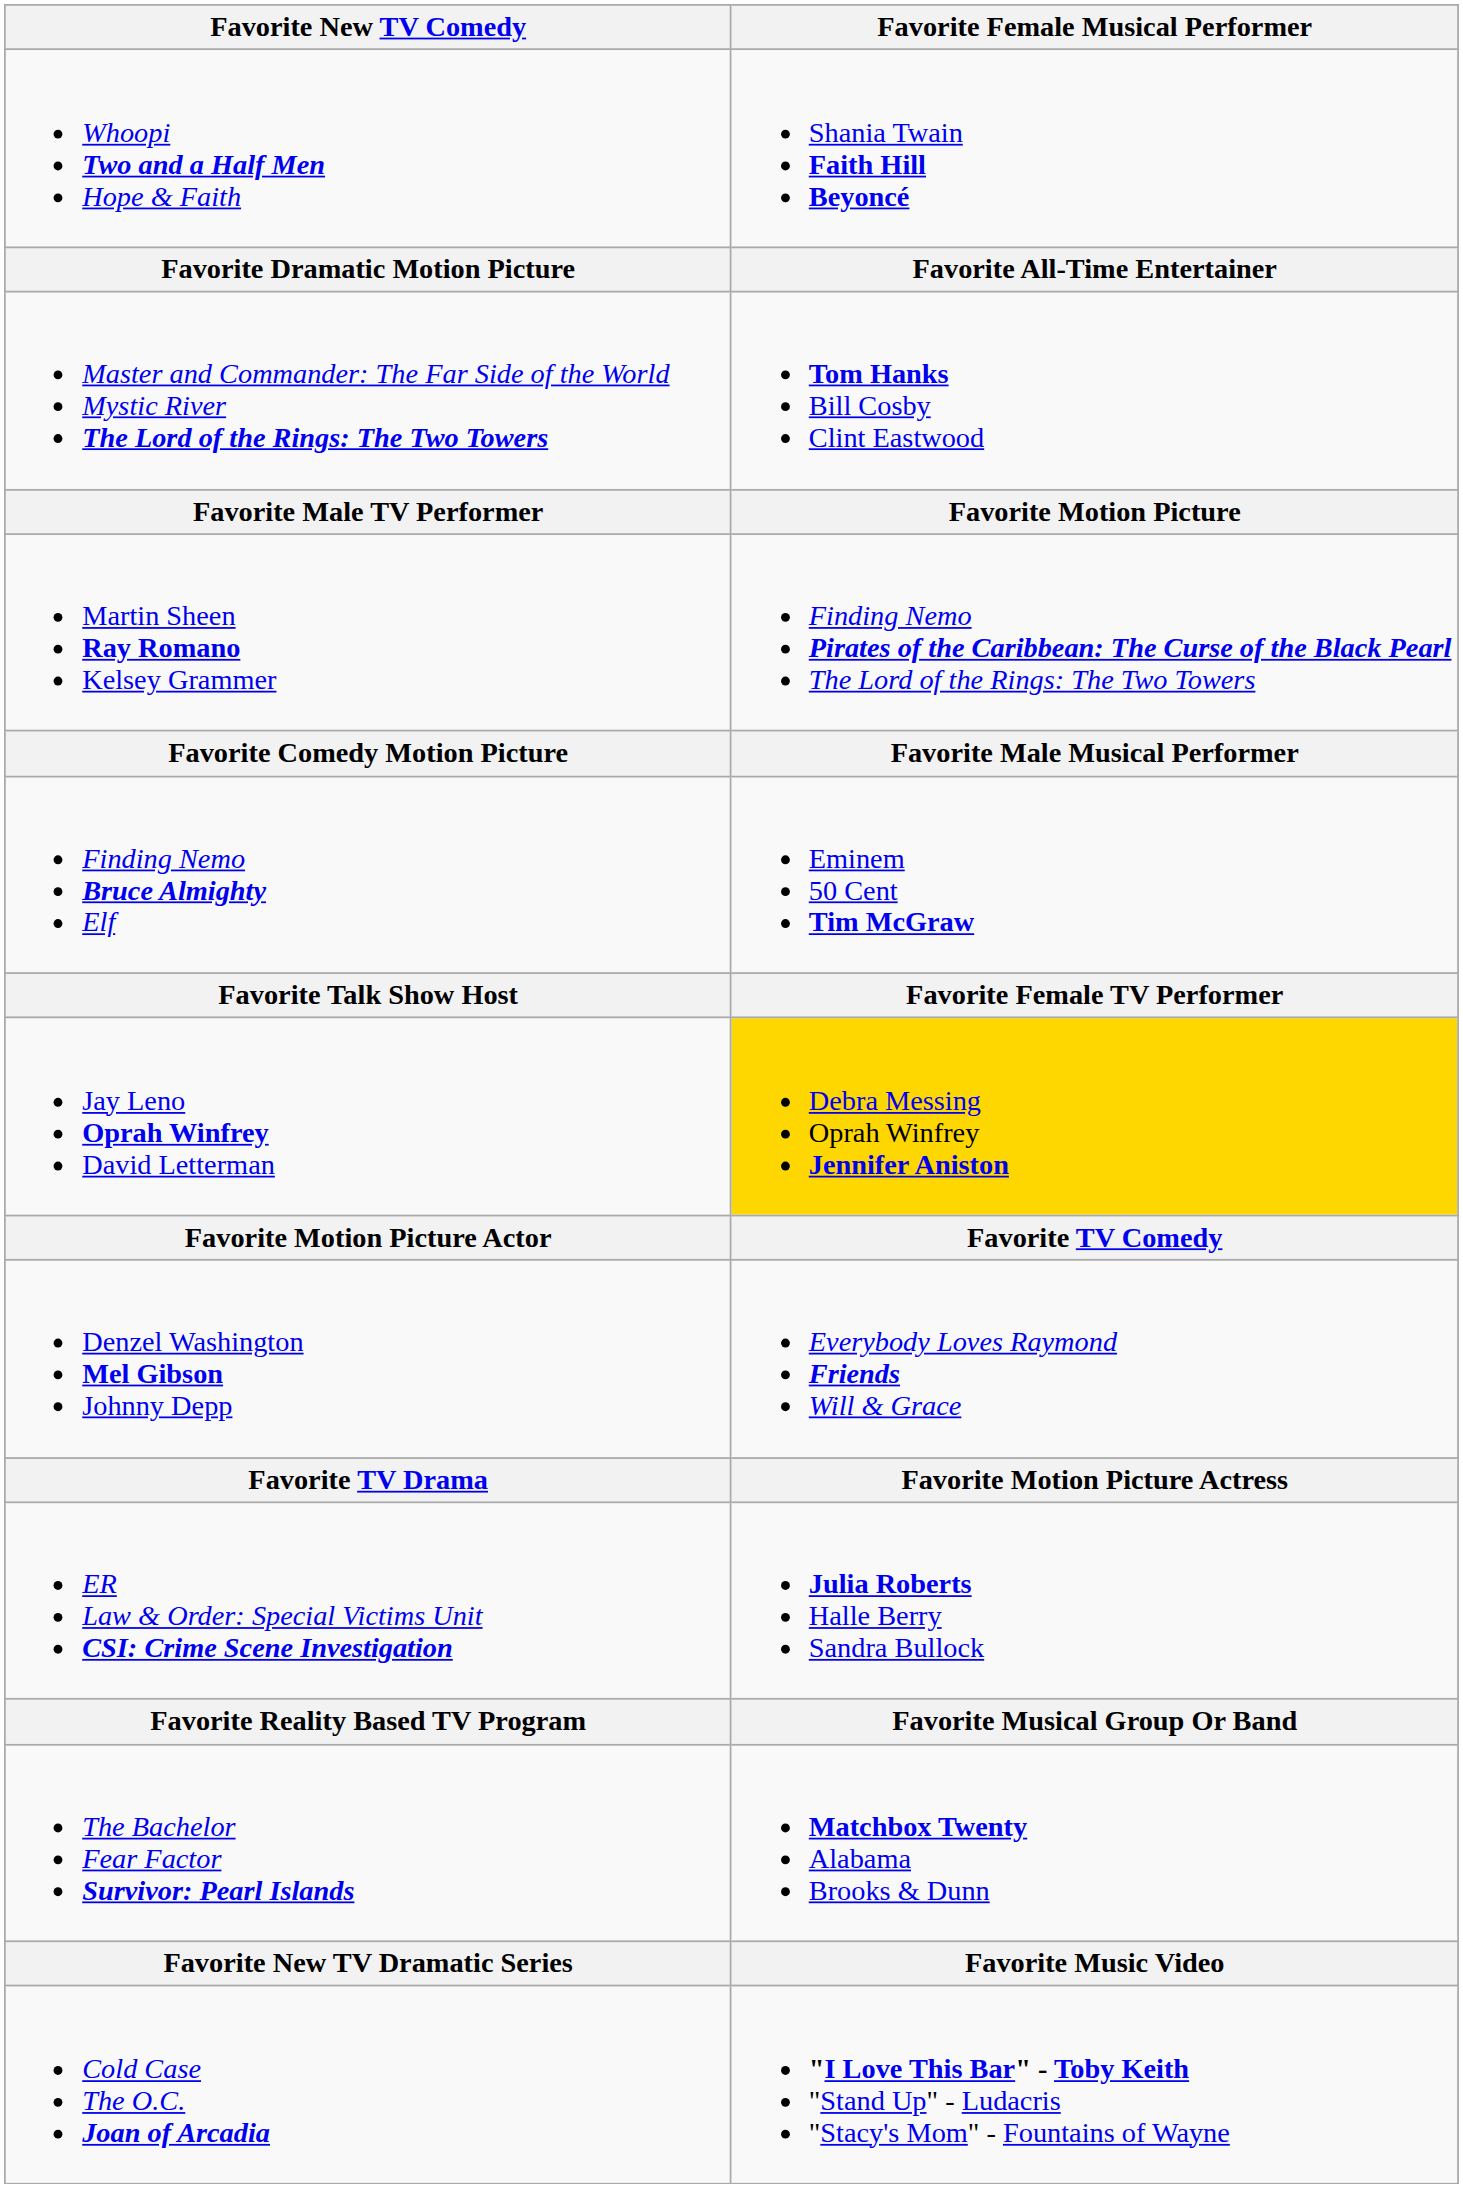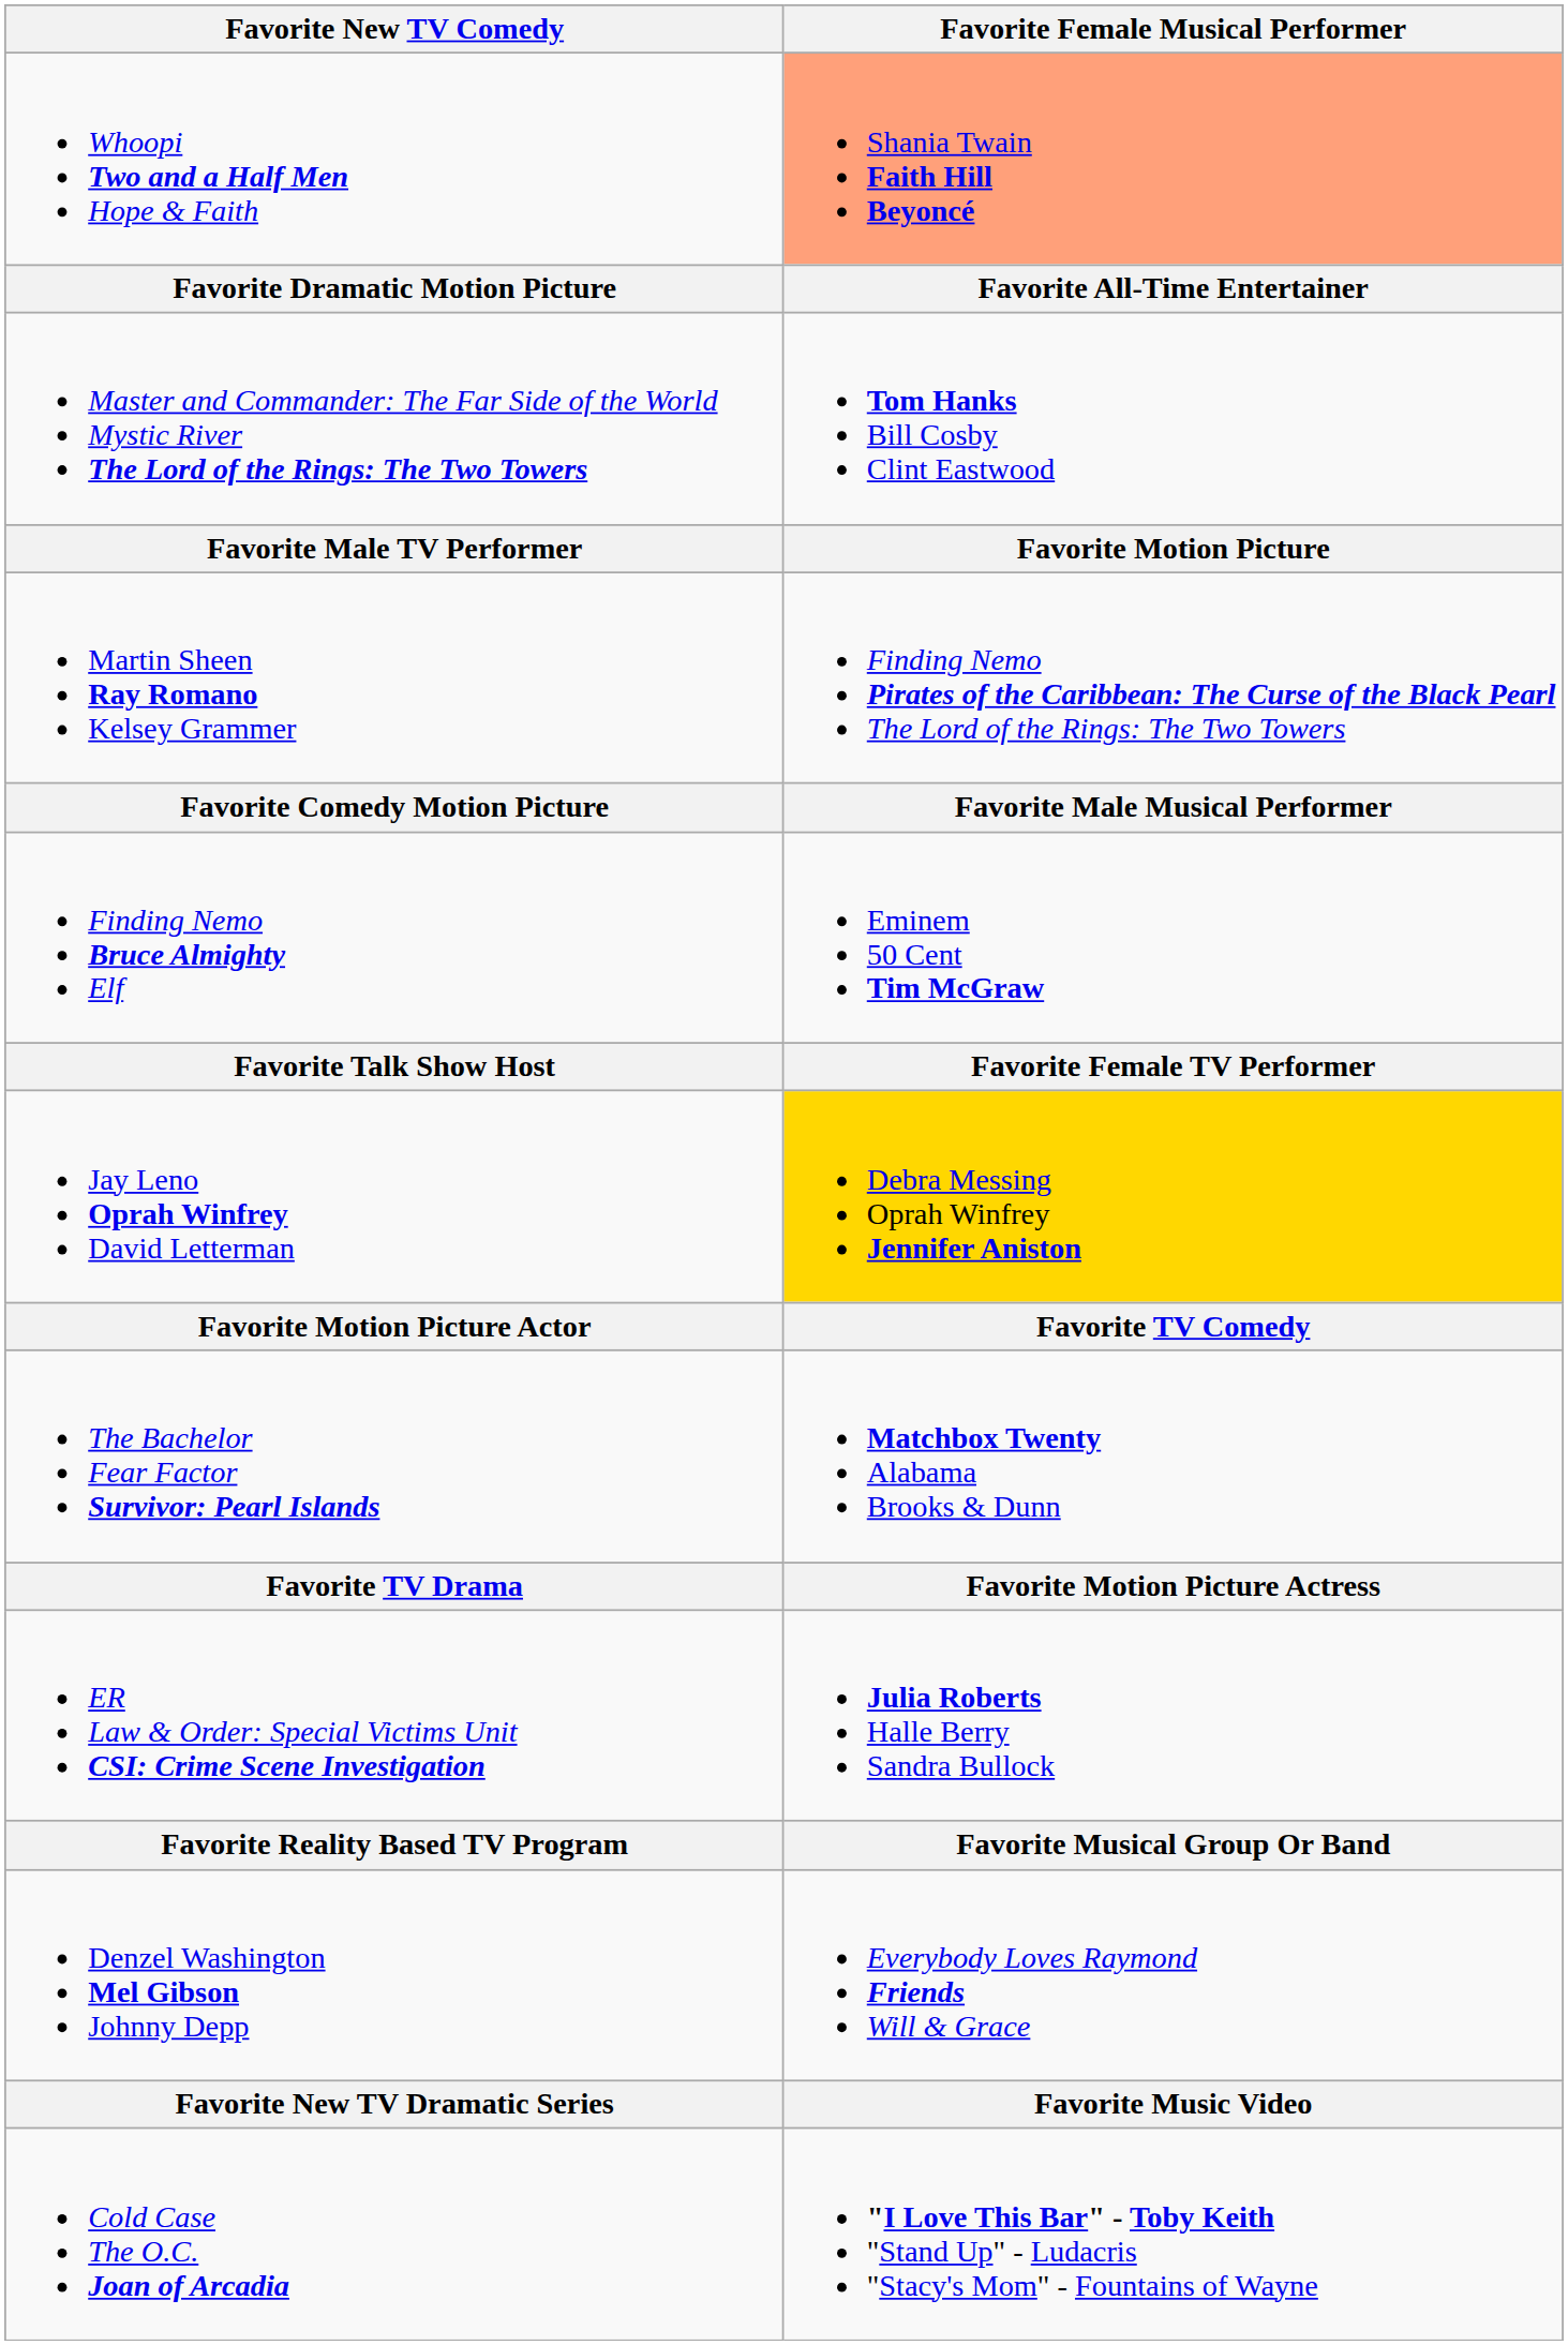Whoopi Two and a Half Men Hope & Faith | Favorite Female Musical Performer: no background -> lightsalmon background
rows swapped: Denzel Washington Mel Gibson Johnny Depp <-> The Bachelor Fear Factor Survivor: Pearl Islands
